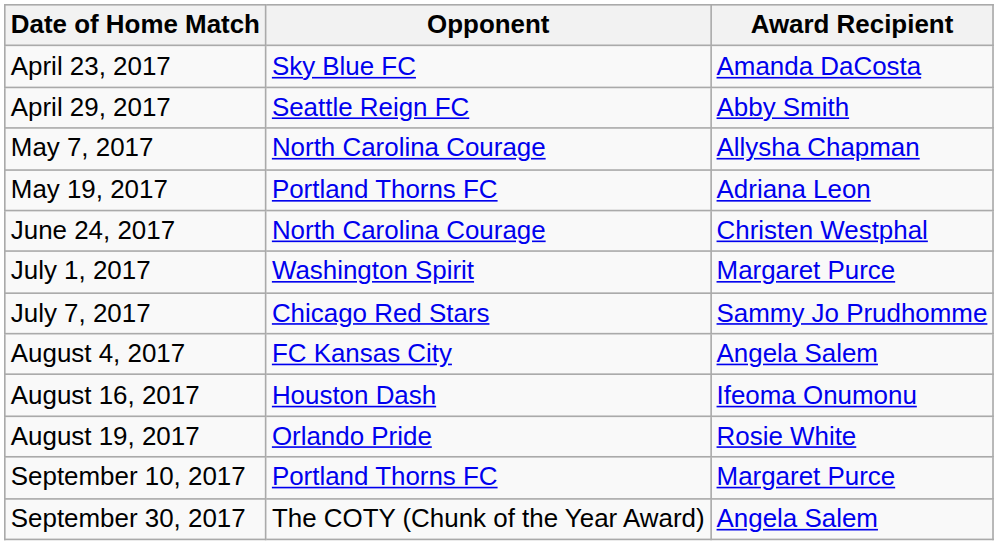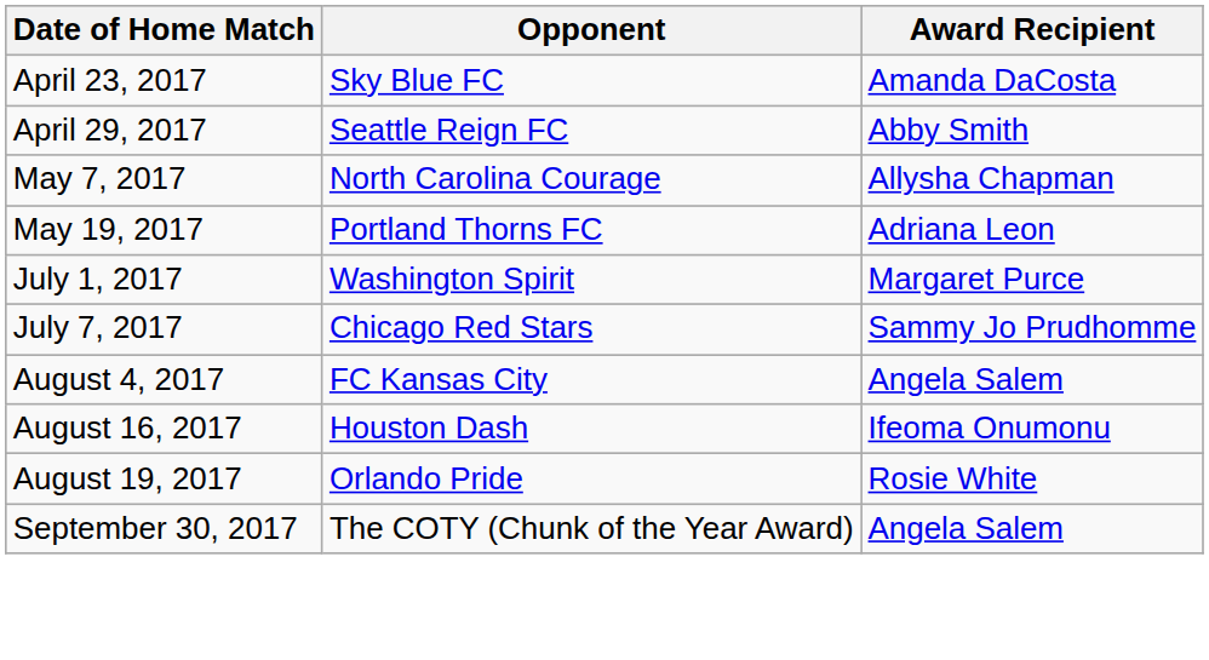- row: June 24, 2017 | North Carolina Courage | Christen Westphal
- row: September 10, 2017 | Portland Thorns FC | Margaret Purce
